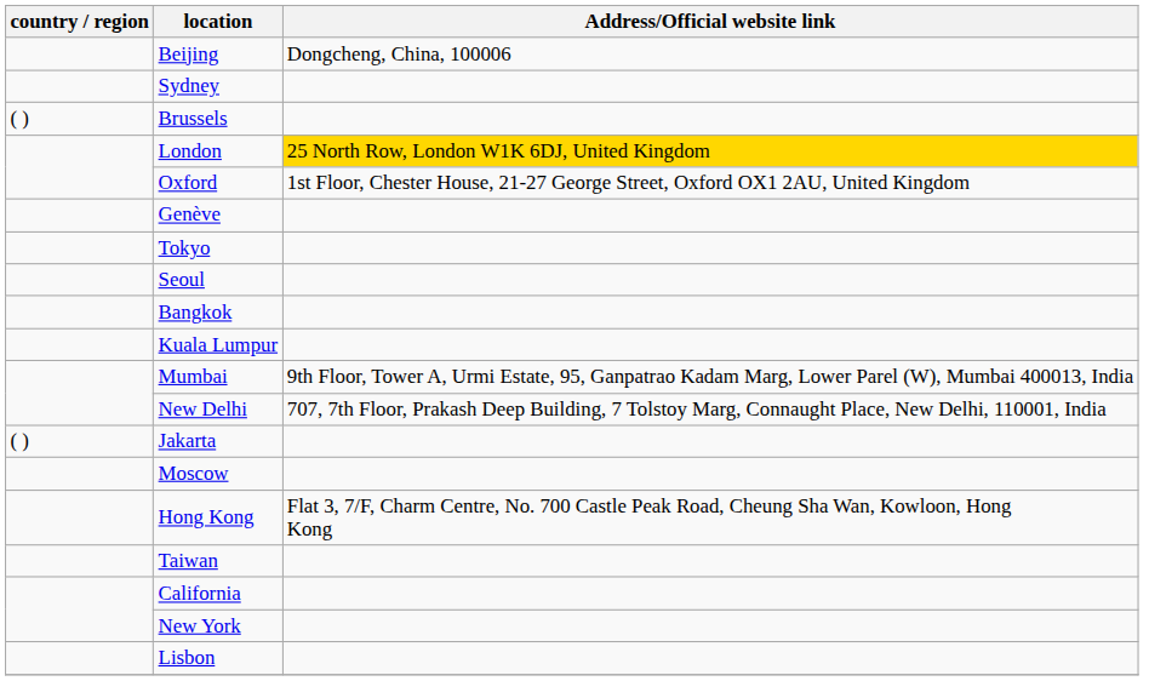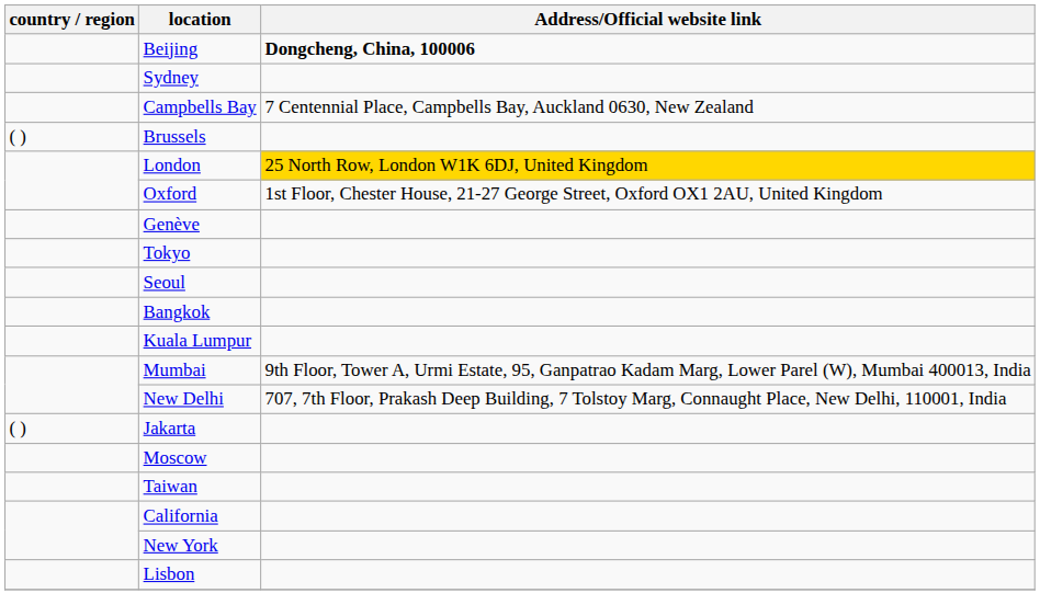Beijing | Address/Official website link: normal -> bold
+ row: Campbells Bay | 7 Centennial Place, Campbells Bay, Auckland 0630, New Zealand
- row: Hong Kong | Flat 3, 7/F, Charm Centre, No. 700 Castle Peak Road, Cheung Sha Wan, Kowloon, Hong Kong
